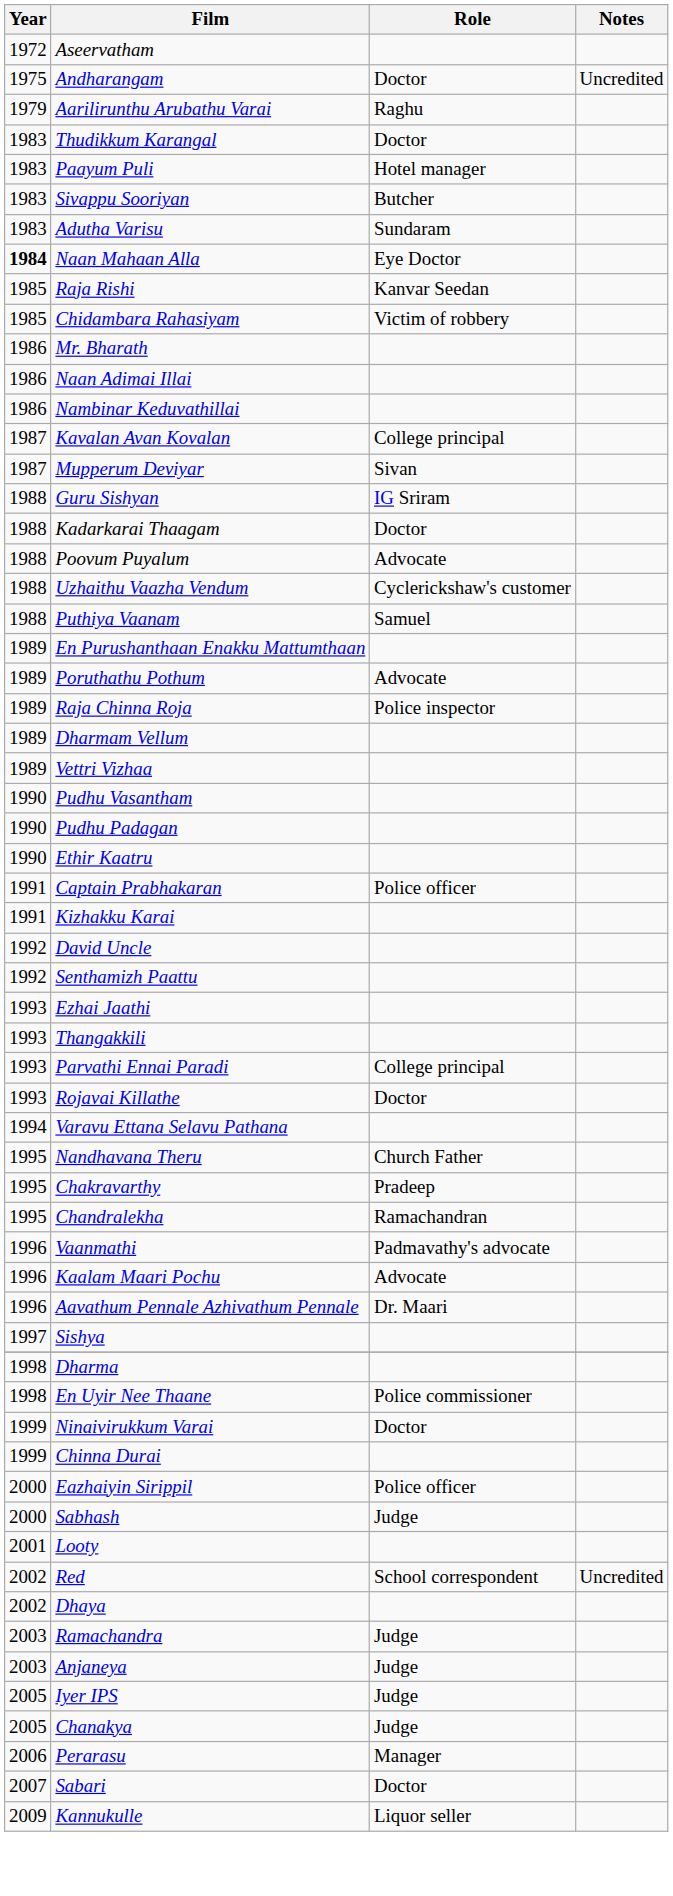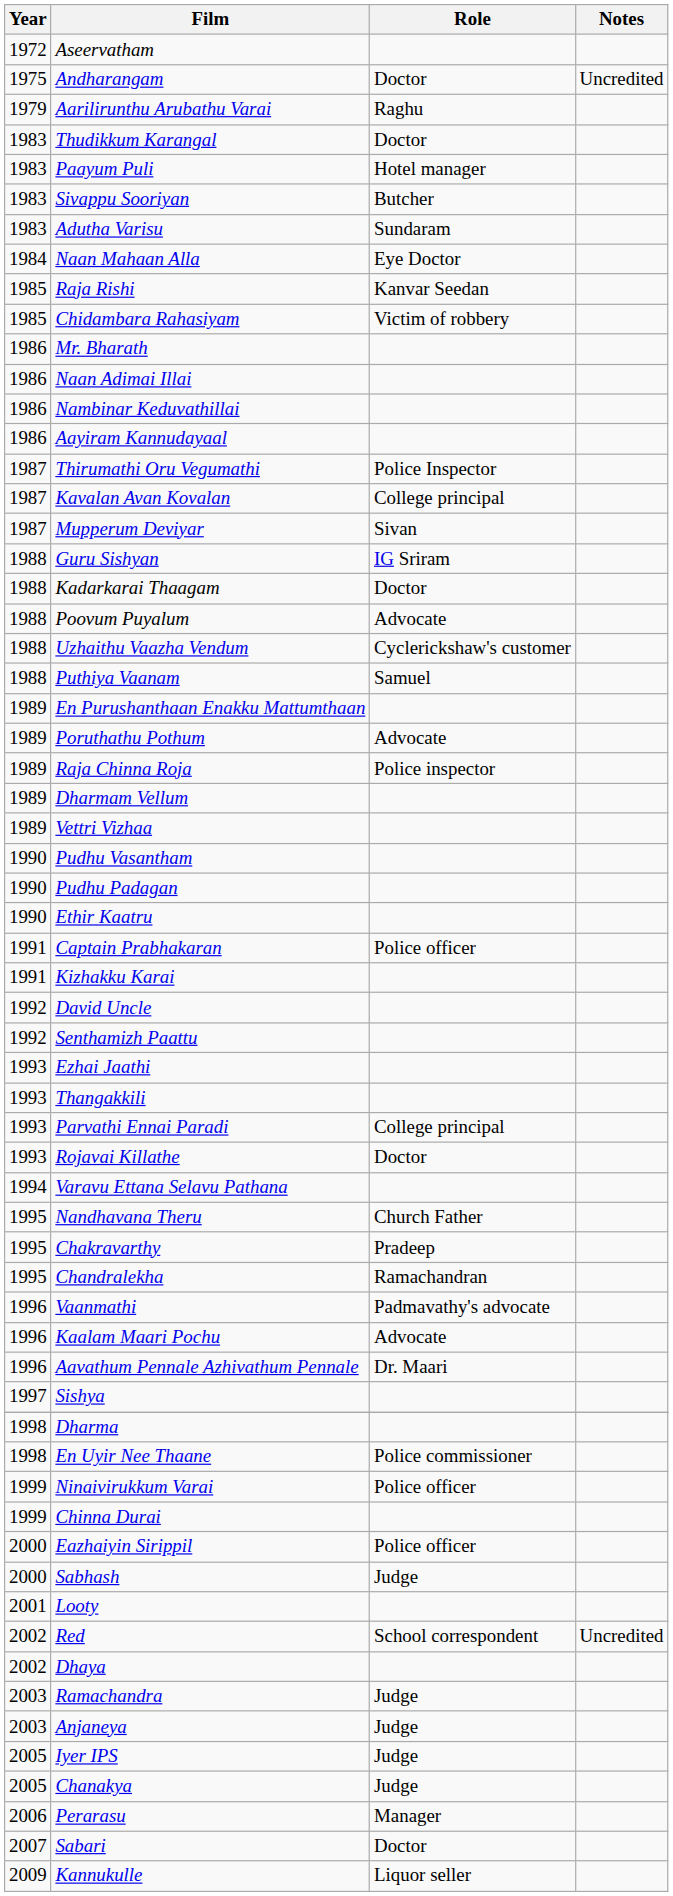Naan Mahaan Alla | Year: bold -> normal
+ row: 1986 | Aayiram Kannudayaal
+ row: 1987 | Thirumathi Oru Vegumathi | Police Inspector
Ninaivirukkum Varai | Role: Doctor -> Police officer
